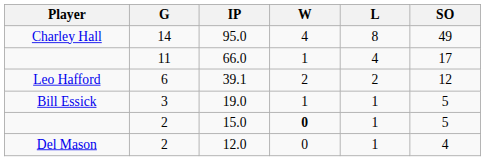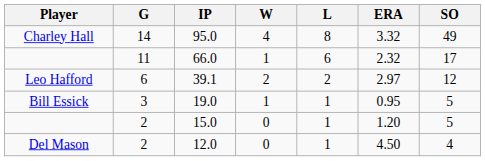+ column: ERA | 3.32 | 2.32 | 2.97 | 0.95 | 1.20 | 4.50
66.0 | L: 4 -> 6
15.0 | W: bold -> normal
